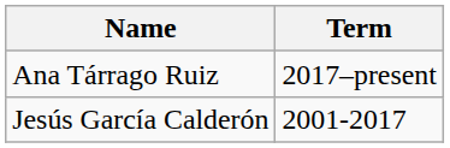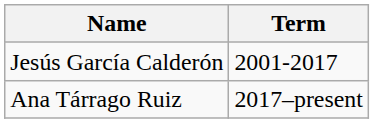rows swapped: Jesús García Calderón <-> Ana Tárrago Ruiz
